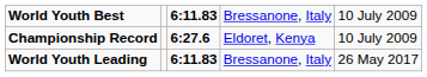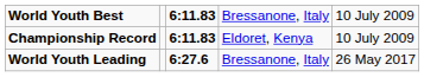Championship Record | column 3: 6:27.6 -> 6:11.83
World Youth Leading | column 3: 6:11.83 -> 6:27.6
